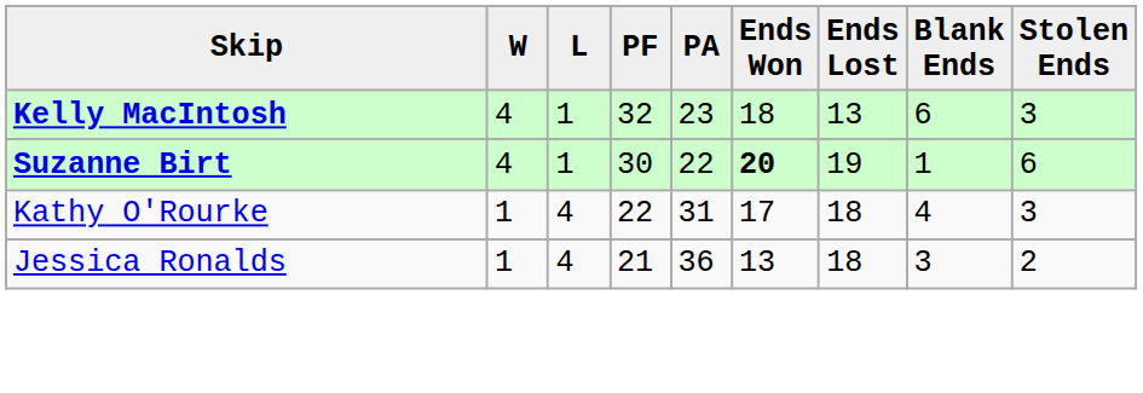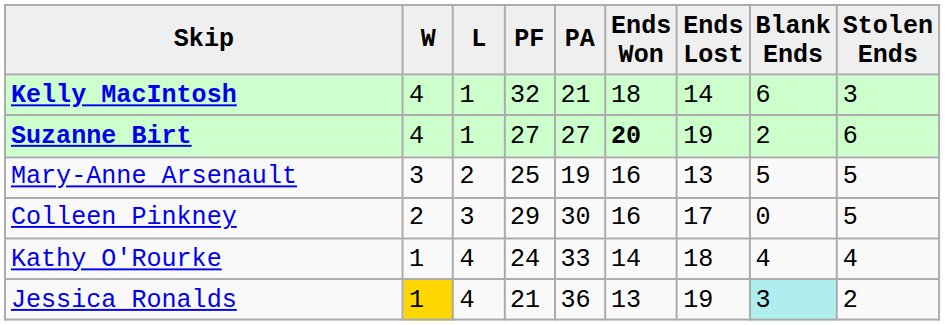Kelly MacIntosh | PA: 23 -> 21
Kelly MacIntosh | Ends Lost: 13 -> 14
Suzanne Birt | PF: 30 -> 27
Suzanne Birt | PA: 22 -> 27
Suzanne Birt | Blank Ends: 1 -> 2
+ row: Mary-Anne Arsenault | 3 | 2 | 25 | 19 | 16 | 13 | 5 | 5
+ row: Colleen Pinkney | 2 | 3 | 29 | 30 | 16 | 17 | 0 | 5
Kathy O'Rourke | PF: 22 -> 24
Kathy O'Rourke | PA: 31 -> 33
Kathy O'Rourke | Ends Won: 17 -> 14
Kathy O'Rourke | Stolen Ends: 3 -> 4
Jessica Ronalds | W: no background -> gold background
Jessica Ronalds | Ends Lost: 18 -> 19
Jessica Ronalds | Blank Ends: no background -> paleturquoise background
